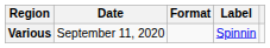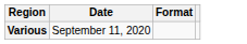- column: Label | Spinnin
